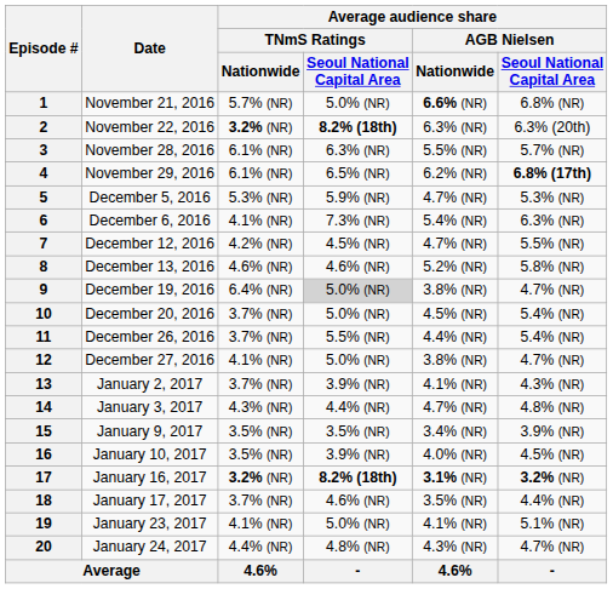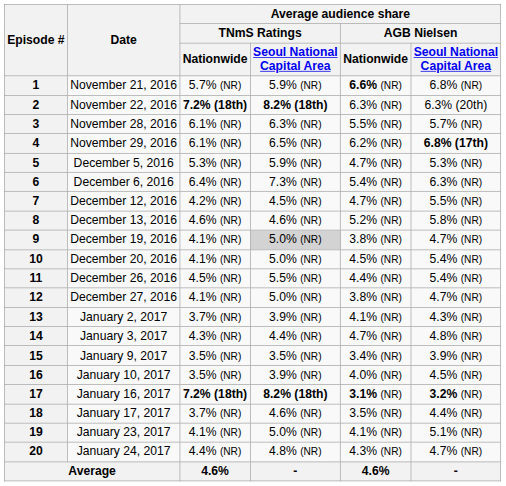1 | column 4: 5.0% (NR) -> 5.9% (NR)
2 | Average audience share / TNmS Ratings / Nationwide: 3.2% (NR) -> 7.2% (18th)
6 | Average audience share / TNmS Ratings / Nationwide: 4.1% (NR) -> 6.4% (NR)
9 | Average audience share / TNmS Ratings / Nationwide: 6.4% (NR) -> 4.1% (NR)
10 | Average audience share / TNmS Ratings / Nationwide: 3.7% (NR) -> 4.1% (NR)
11 | Average audience share / TNmS Ratings / Nationwide: 3.7% (NR) -> 4.5% (NR)
17 | Average audience share / TNmS Ratings / Nationwide: 3.2% (NR) -> 7.2% (18th)
